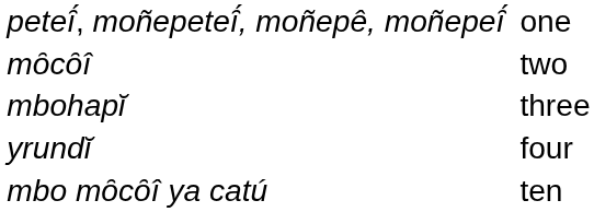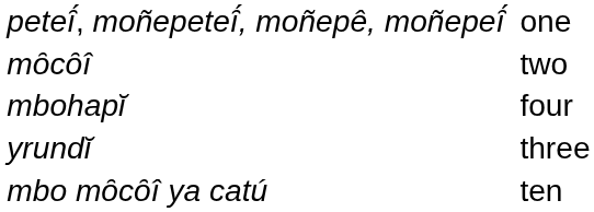mbohapĭ | column 3: three -> four
yrundĭ | column 3: four -> three
